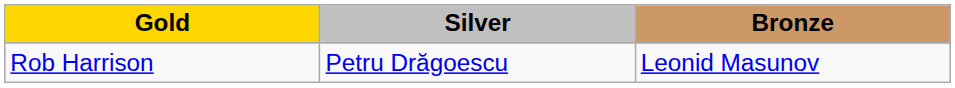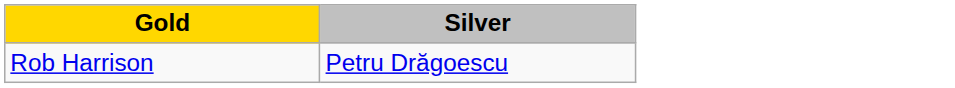- column: Bronze | Leonid Masunov
